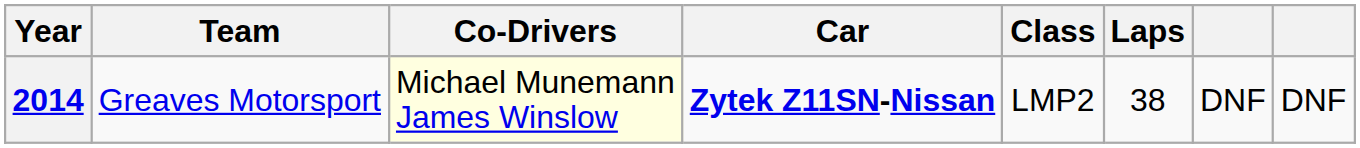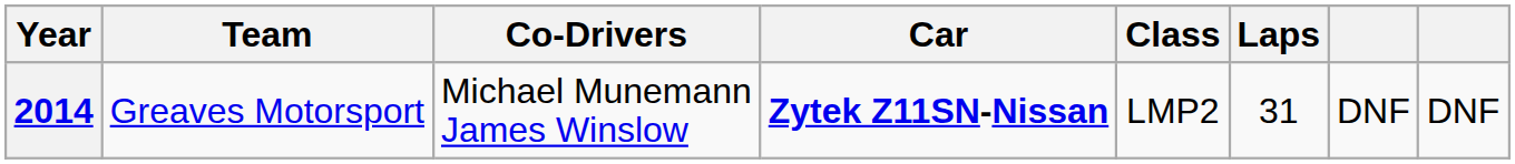2014 | Co-Drivers: lightyellow background -> no background
2014 | Laps: 38 -> 31
